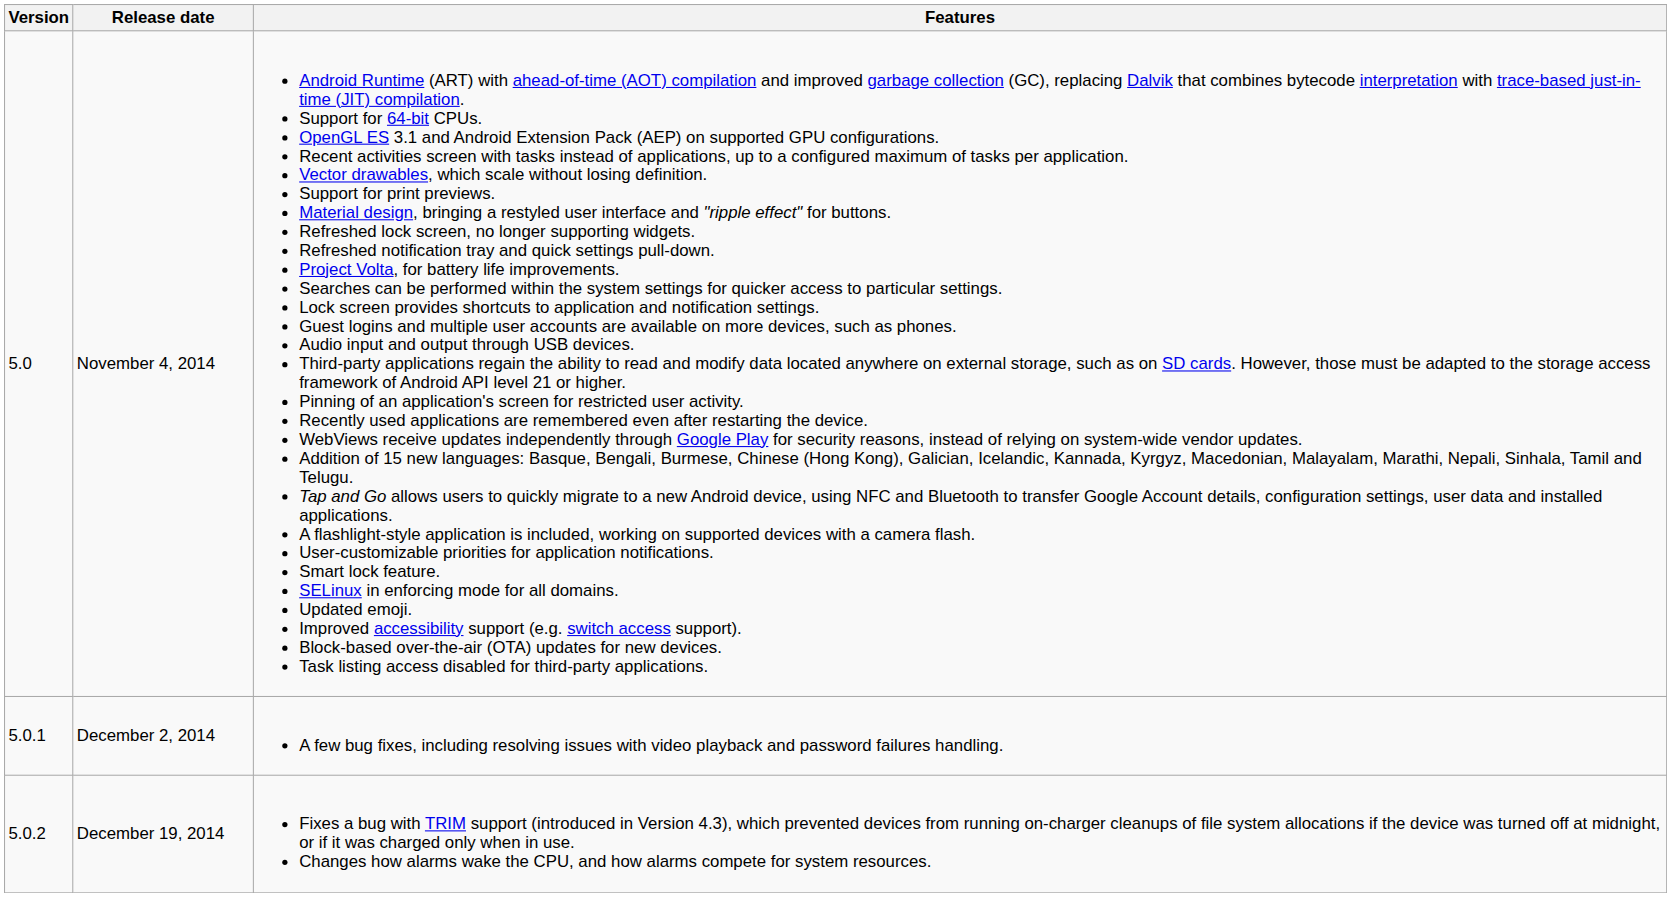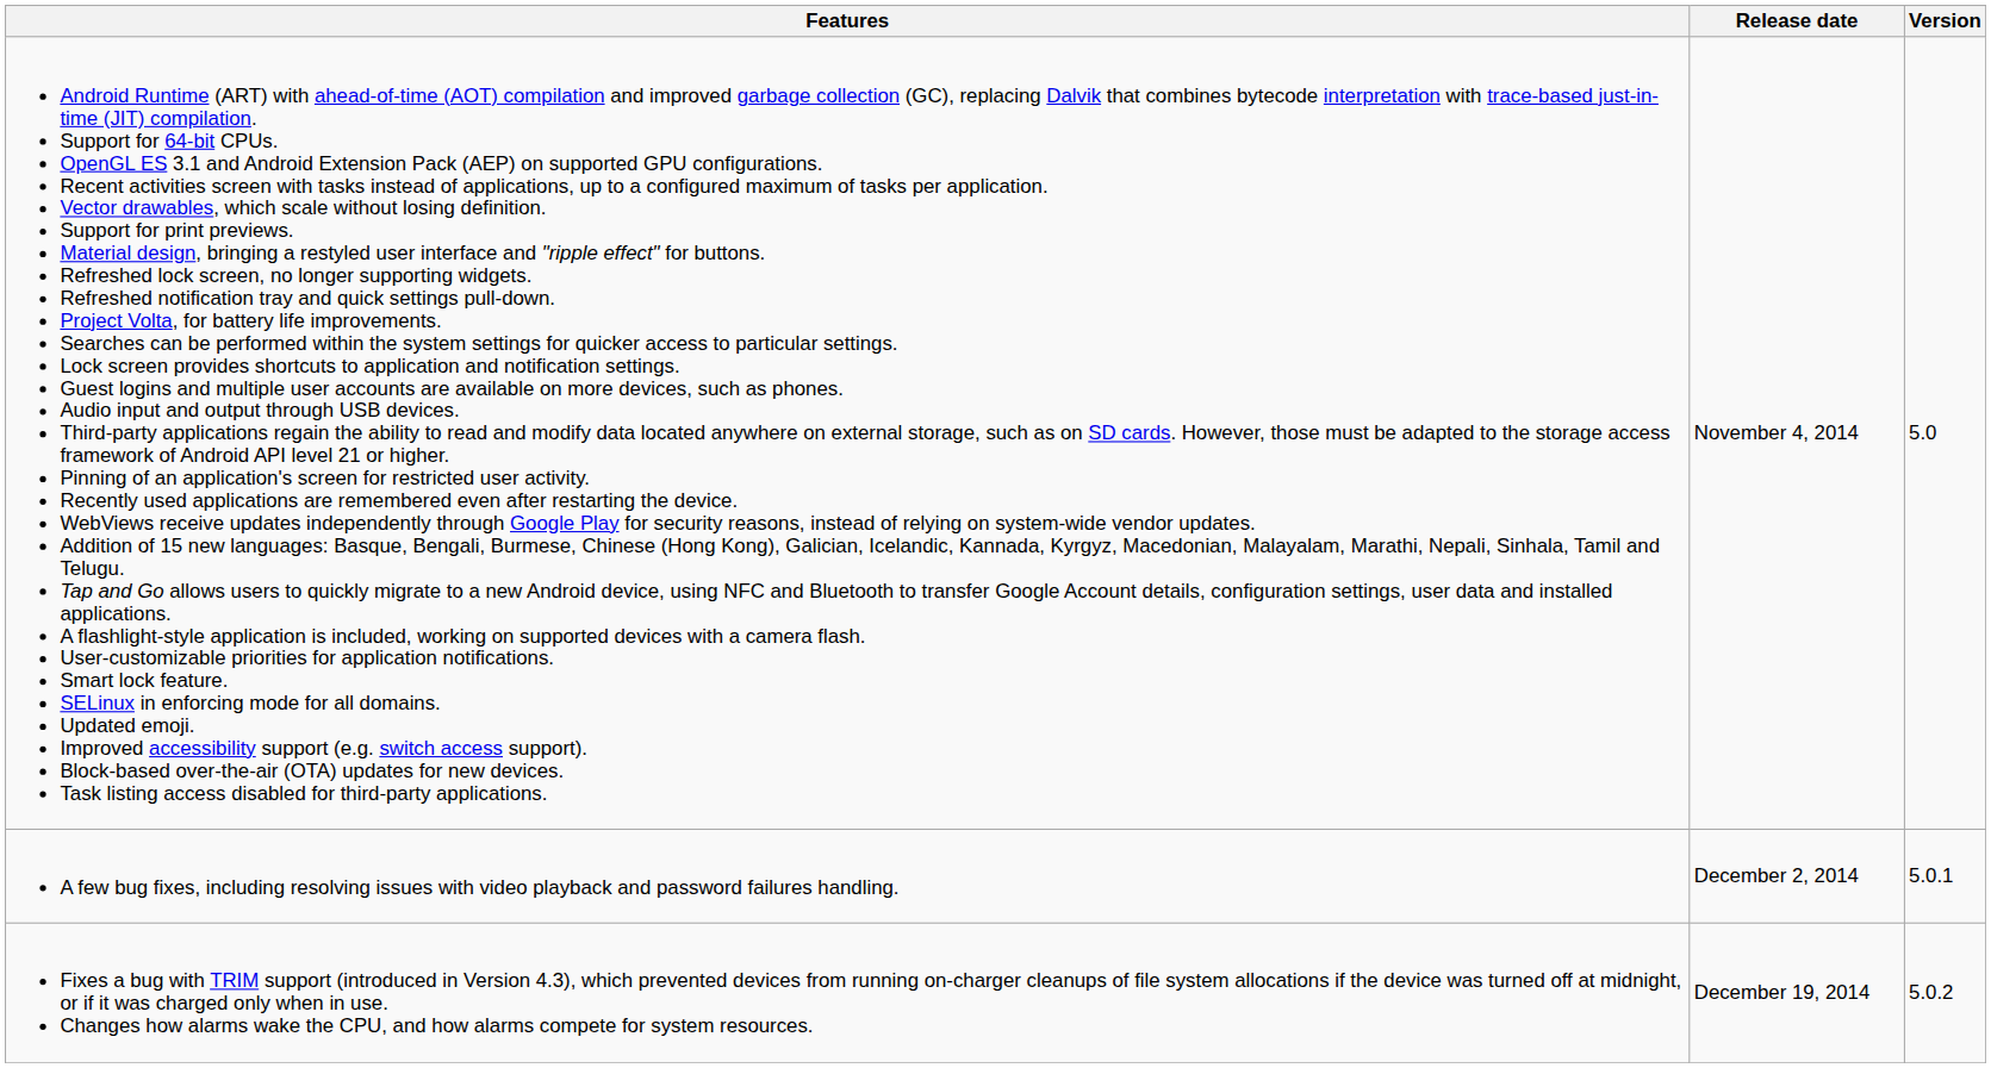columns swapped: Version <-> Features
